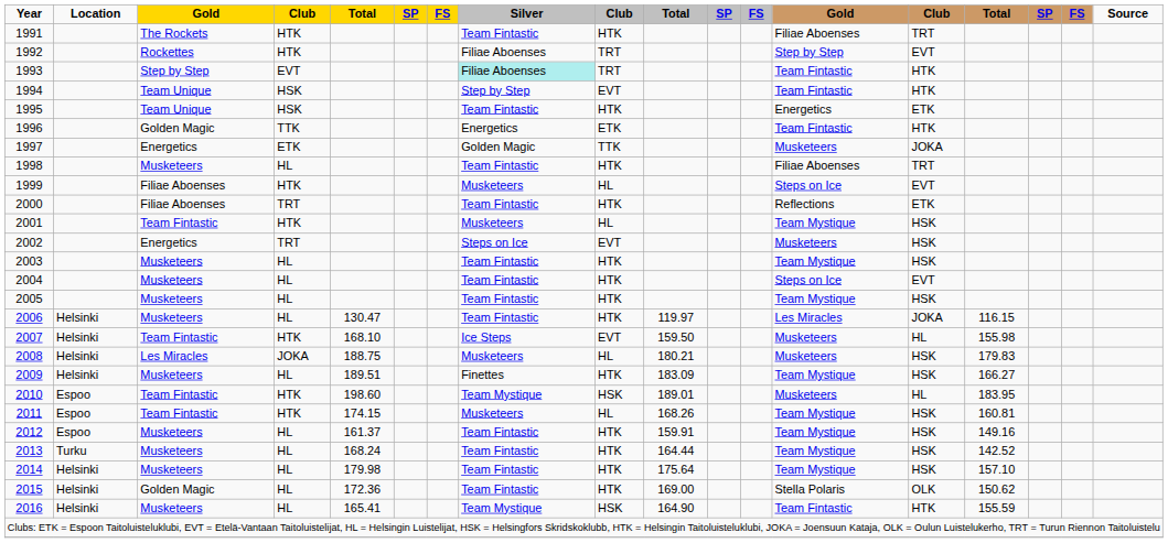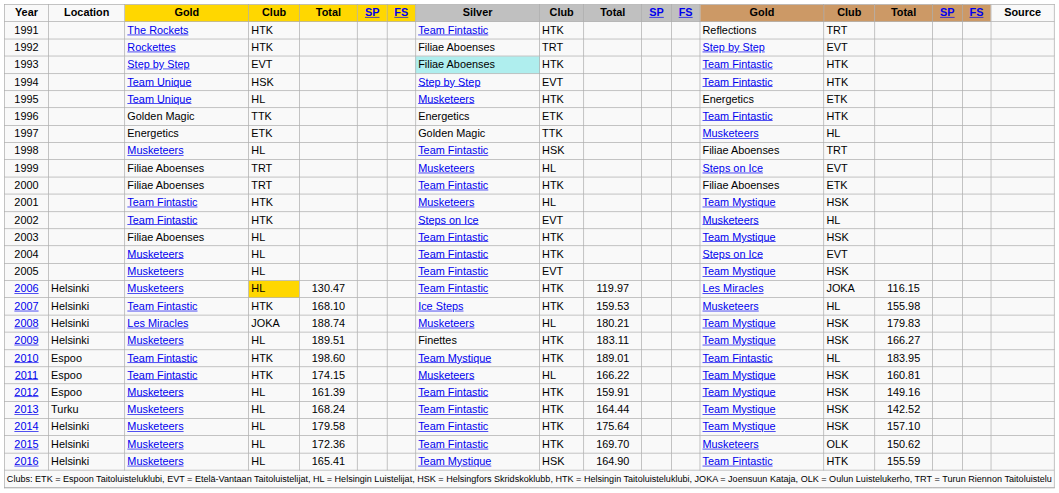1991 | column 13: Filiae Aboenses -> Reflections
1993 | column 9: TRT -> HTK
1995 | column 4: HSK -> HL
1995 | Silver: Team Fintastic -> Musketeers
1997 | column 14: JOKA -> HL
1998 | column 9: HTK -> HSK
1999 | column 4: HTK -> TRT
2000 | column 13: Reflections -> Filiae Aboenses
2002 | column 3: Energetics -> Team Fintastic
2002 | column 4: TRT -> HTK
2002 | column 14: HSK -> HL
2003 | column 3: Musketeers -> Filiae Aboenses
2005 | column 9: HTK -> EVT
2006 | column 4: no background -> gold background
2007 | column 9: EVT -> HTK
2007 | column 10: 159.50 -> 159.53
2008 | column 5: 188.75 -> 188.74
2008 | column 13: Musketeers -> Team Mystique
2009 | column 10: 183.09 -> 183.11
2010 | column 9: HSK -> HTK
2010 | column 13: Musketeers -> Team Fintastic
2011 | column 10: 168.26 -> 166.22
2012 | column 5: 161.37 -> 161.39
2014 | column 5: 179.98 -> 179.58
2015 | column 3: Golden Magic -> Musketeers
2015 | column 10: 169.00 -> 169.70
2015 | column 13: Stella Polaris -> Musketeers
